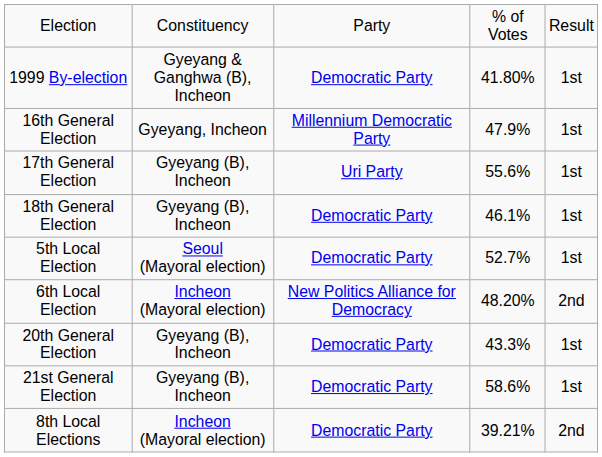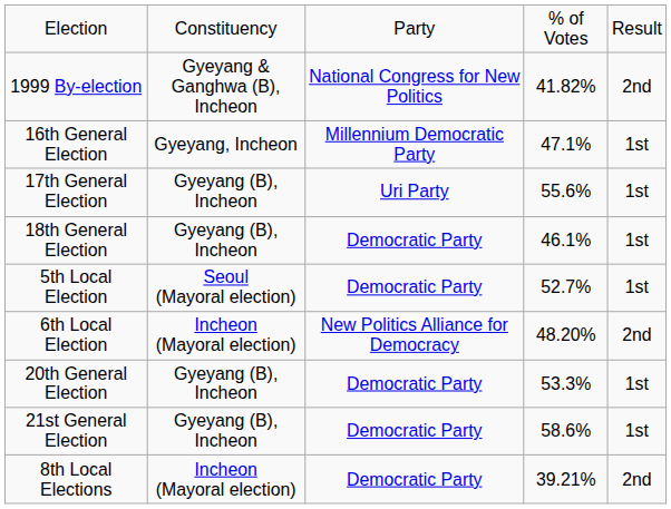1999 By-election | column 3: Democratic Party -> National Congress for New Politics
1999 By-election | column 4: 41.80% -> 41.82%
1999 By-election | column 5: 1st -> 2nd
16th General Election | column 4: 47.9% -> 47.1%
20th General Election | column 4: 43.3% -> 53.3%
